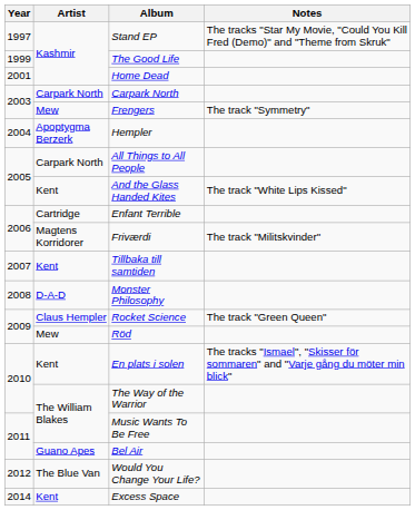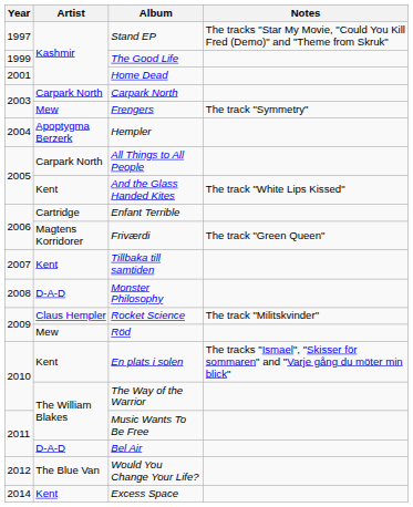Friværdi | Notes: The track "Militskvinder" -> The track "Green Queen"
Rocket Science | Notes: The track "Green Queen" -> The track "Militskvinder"
Bel Air | Artist: Guano Apes -> D-A-D
